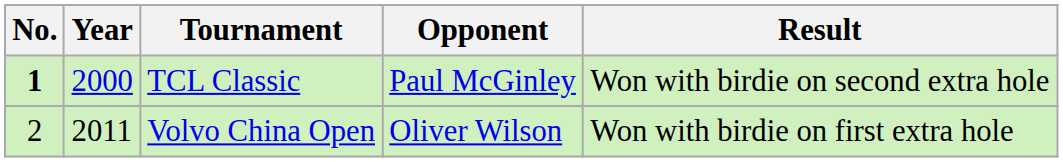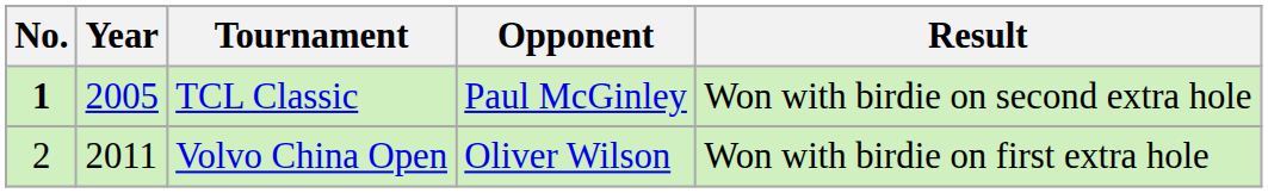TCL Classic | Year: 2000 -> 2005
